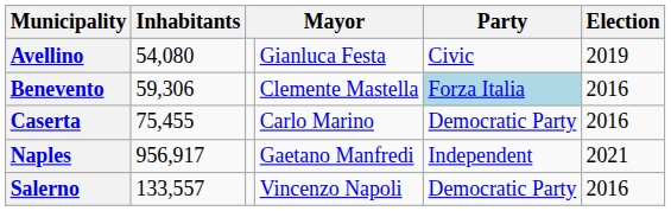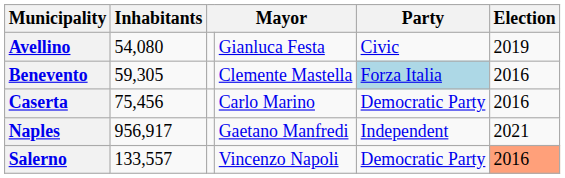Benevento | Inhabitants: 59,306 -> 59,305
Caserta | Inhabitants: 75,455 -> 75,456
Salerno | Election: no background -> lightsalmon background
